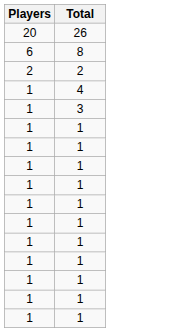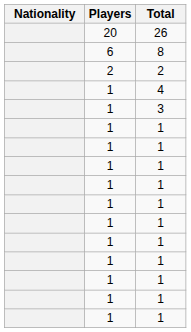+ column: Nationality
